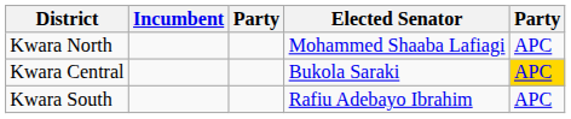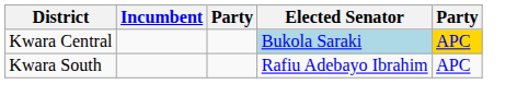- row: Kwara North | Mohammed Shaaba Lafiagi | APC
Kwara Central | Elected Senator: no background -> lightblue background
